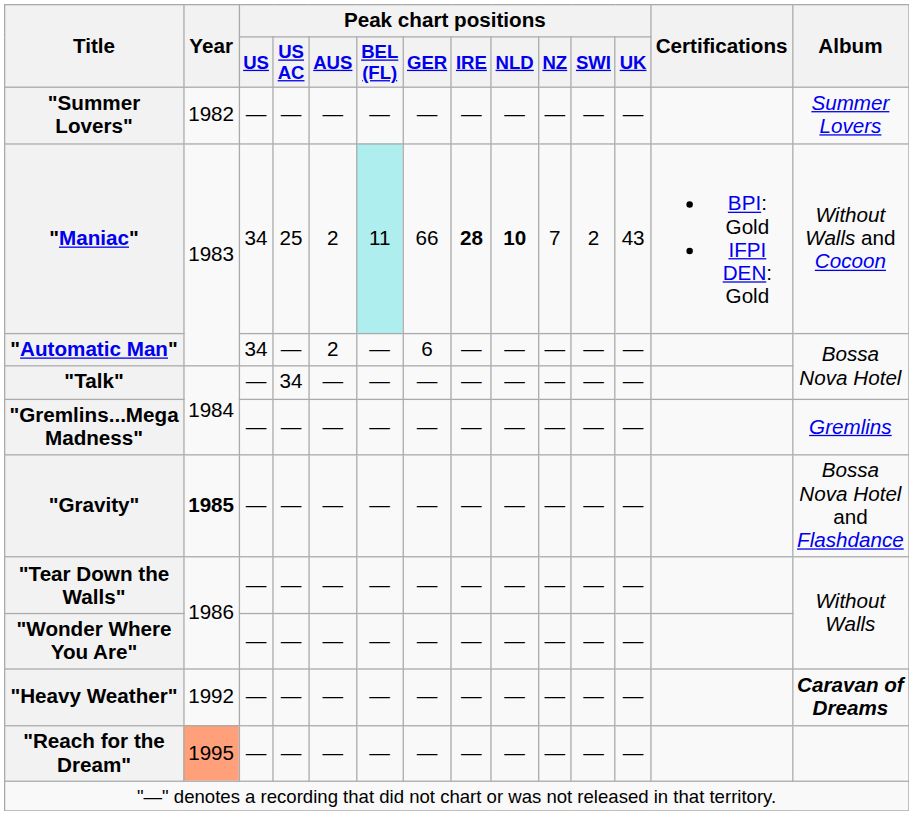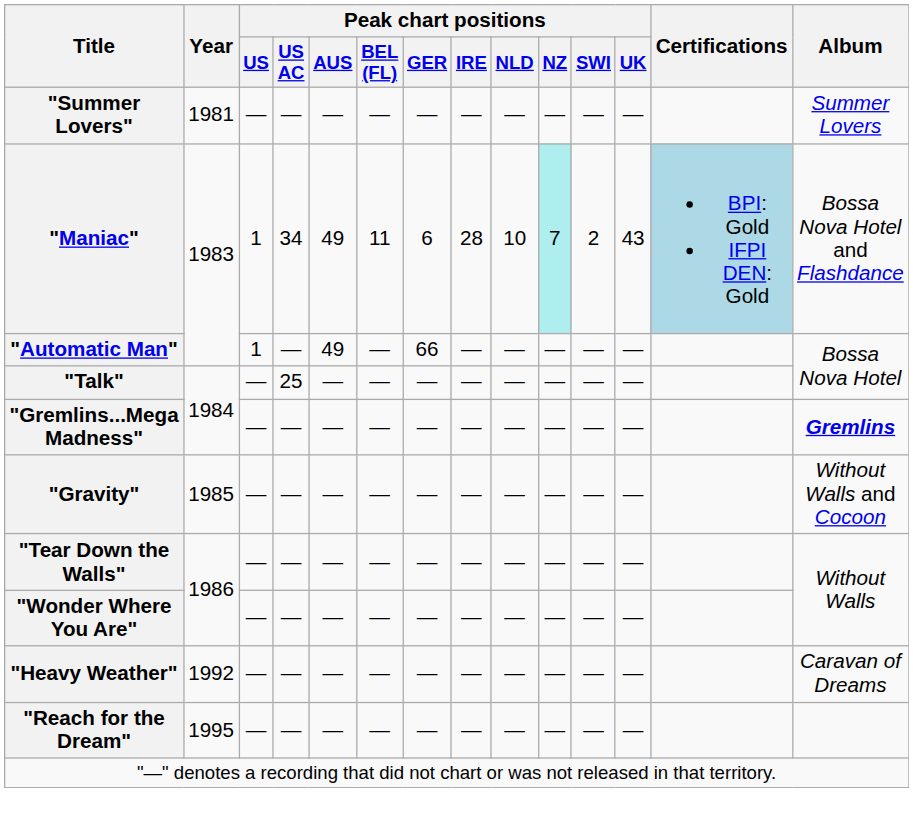"Summer Lovers" | Year: 1982 -> 1981
"Maniac" | Peak chart positions / US: 34 -> 1
"Maniac" | Peak chart positions / US AC: 25 -> 34
"Maniac" | Peak chart positions / AUS: 2 -> 49
"Maniac" | Peak chart positions / BEL (FL): paleturquoise background -> no background
"Maniac" | Peak chart positions / GER: 66 -> 6
"Maniac" | Peak chart positions / IRE: bold -> normal
"Maniac" | Peak chart positions / NLD: bold -> normal
"Maniac" | Peak chart positions / NZ: no background -> paleturquoise background
"Maniac" | Certifications: no background -> lightblue background
"Maniac" | Album: Without Walls and Cocoon -> Bossa Nova Hotel and Flashdance
"Automatic Man" | Peak chart positions / US: 34 -> 1
"Automatic Man" | Peak chart positions / AUS: 2 -> 49
"Automatic Man" | Peak chart positions / GER: 6 -> 66
"Talk" | Peak chart positions / US AC: 34 -> 25
"Gremlins...Mega Madness" | Album: normal -> bold
"Gravity" | Year: bold -> normal
"Gravity" | Album: Bossa Nova Hotel and Flashdance -> Without Walls and Cocoon
"Heavy Weather" | Album: bold -> normal
"Reach for the Dream" | Year: lightsalmon background -> no background
